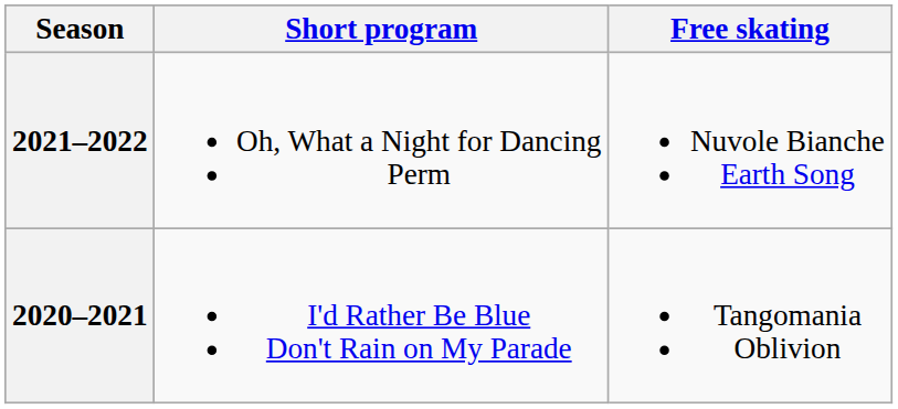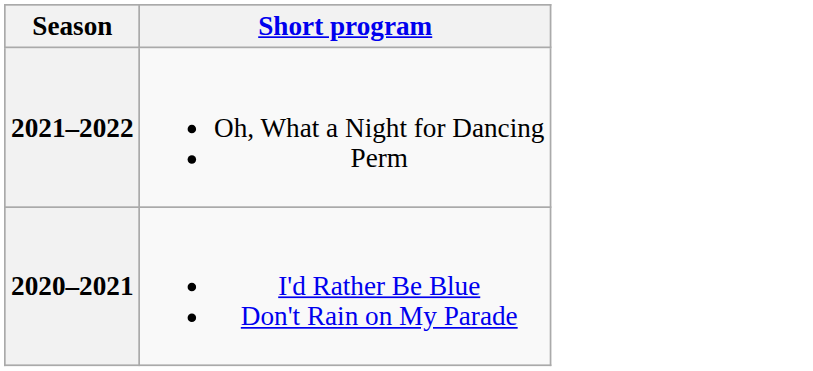- column: Free skating | Nuvole Bianche Earth Song | Tangomania Oblivion
